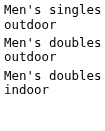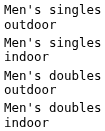+ row: Men's singles indoor
